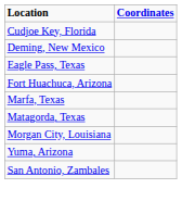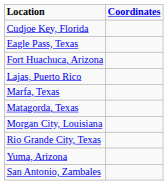- row: Deming, New Mexico
+ row: Lajas, Puerto Rico
+ row: Rio Grande City, Texas
